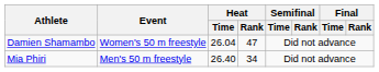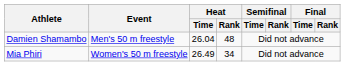Damien Shamambo | Event: Women's 50 m freestyle -> Men's 50 m freestyle
Damien Shamambo | Heat / Rank: 47 -> 48
Mia Phiri | Event: Men's 50 m freestyle -> Women's 50 m freestyle
Mia Phiri | Heat / Time: 26.40 -> 26.49
